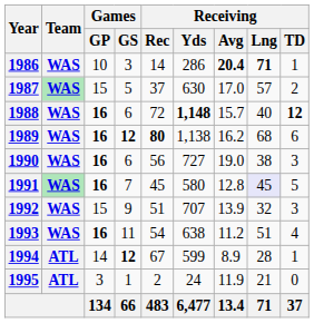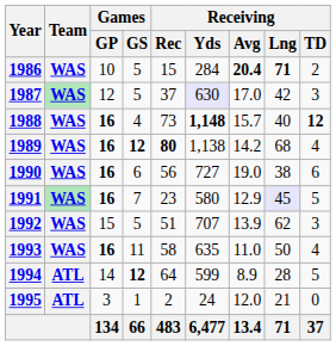1986 | Games / GS: 3 -> 5
1986 | Receiving / Rec: 14 -> 15
1986 | Receiving / Yds: 286 -> 284
1986 | Receiving / TD: 1 -> 2
1987 | Games / GP: 15 -> 12
1987 | Receiving / Yds: no background -> lavender background
1987 | Receiving / Lng: 57 -> 42
1987 | Receiving / TD: 2 -> 3
1988 | Games / GS: 6 -> 4
1988 | Receiving / Rec: 72 -> 73
1989 | Receiving / Avg: 16.2 -> 14.2
1989 | Receiving / TD: 6 -> 4
1990 | Receiving / TD: 3 -> 6
1991 | Receiving / Rec: 45 -> 23
1991 | Receiving / Avg: 12.8 -> 12.9
1992 | Games / GS: 9 -> 5
1992 | Receiving / Lng: 32 -> 62
1993 | Receiving / Rec: 54 -> 58
1993 | Receiving / Yds: 638 -> 635
1993 | Receiving / Avg: 11.2 -> 11.0
1993 | Receiving / Lng: 51 -> 50
1994 | Receiving / Rec: 67 -> 64
1994 | Receiving / TD: 1 -> 5
1995 | Receiving / Avg: 11.9 -> 12.0
